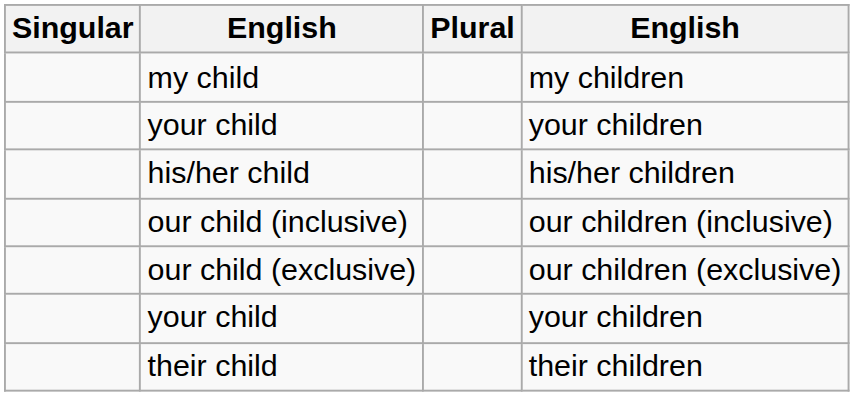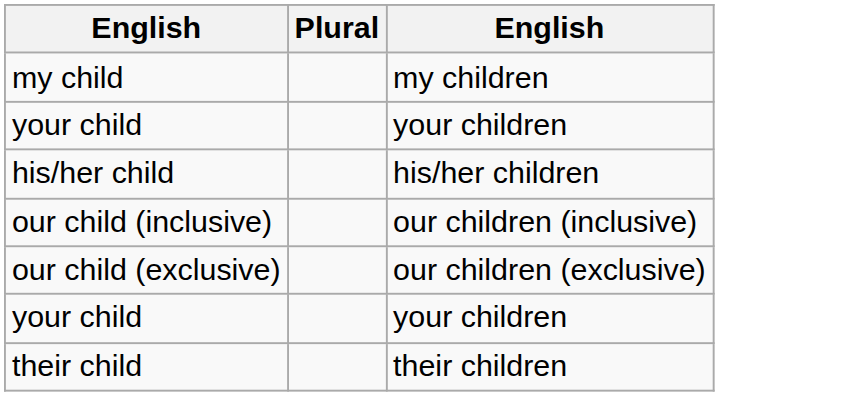- column: Singular
